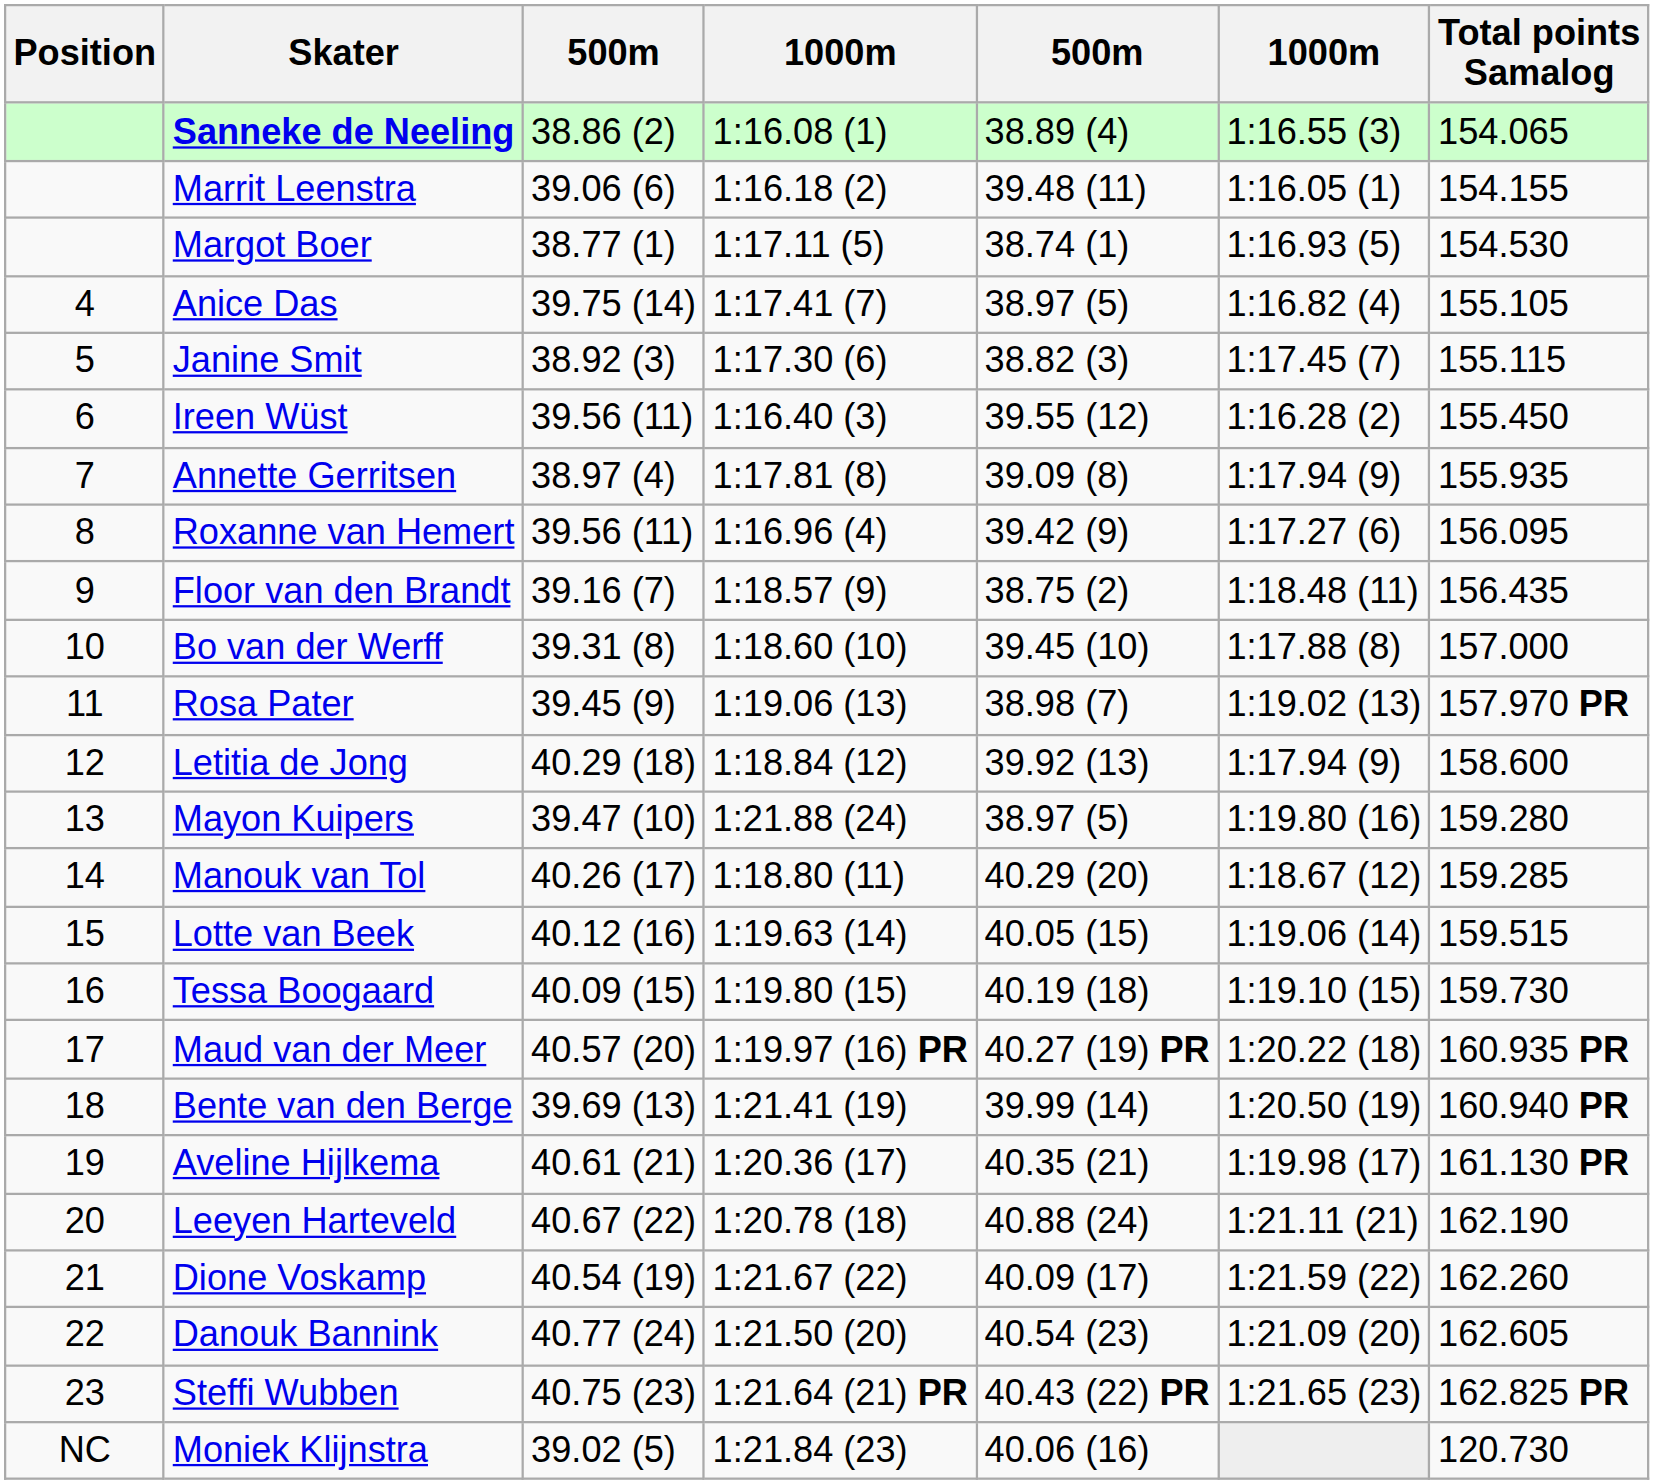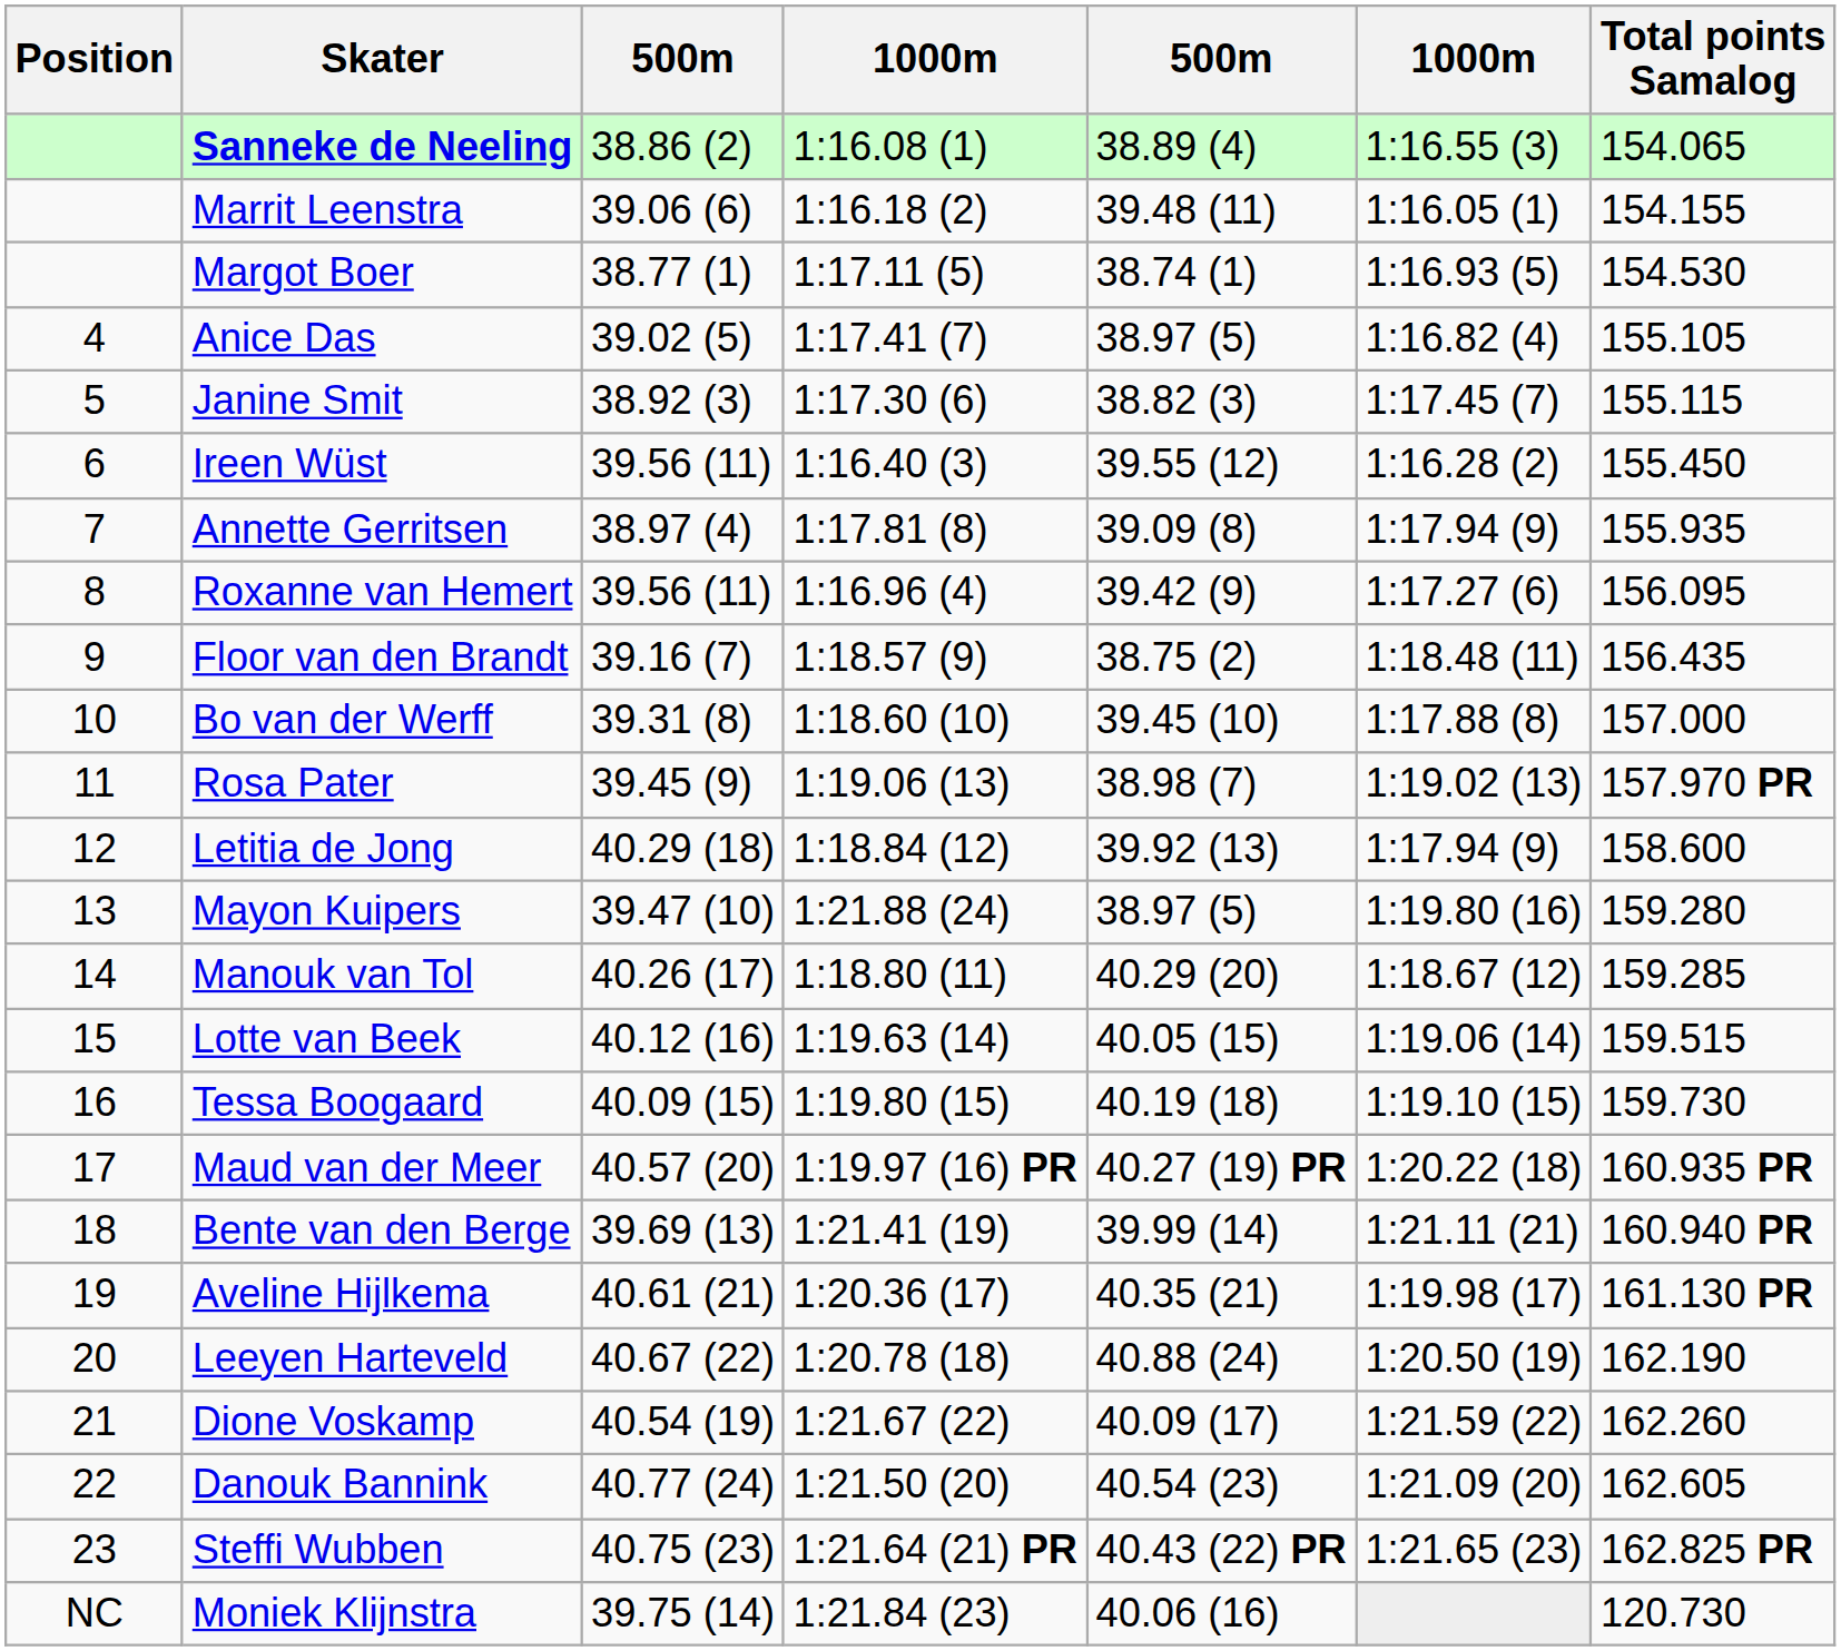Anice Das | column 3: 39.75 (14) -> 39.02 (5)
Bente van den Berge | column 6: 1:20.50 (19) -> 1:21.11 (21)
Leeyen Harteveld | column 6: 1:21.11 (21) -> 1:20.50 (19)
Moniek Klijnstra | column 3: 39.02 (5) -> 39.75 (14)
